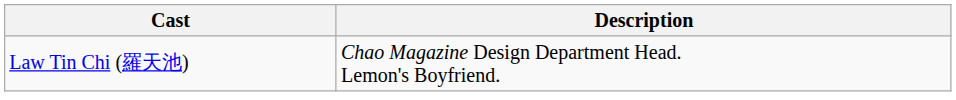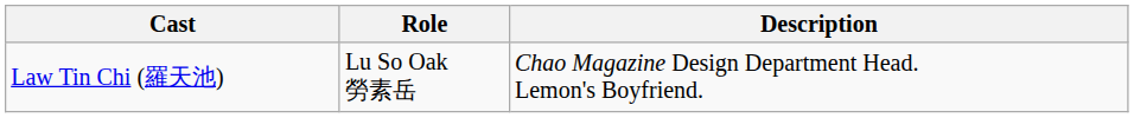+ column: Role | Lu So Oak 勞素岳
